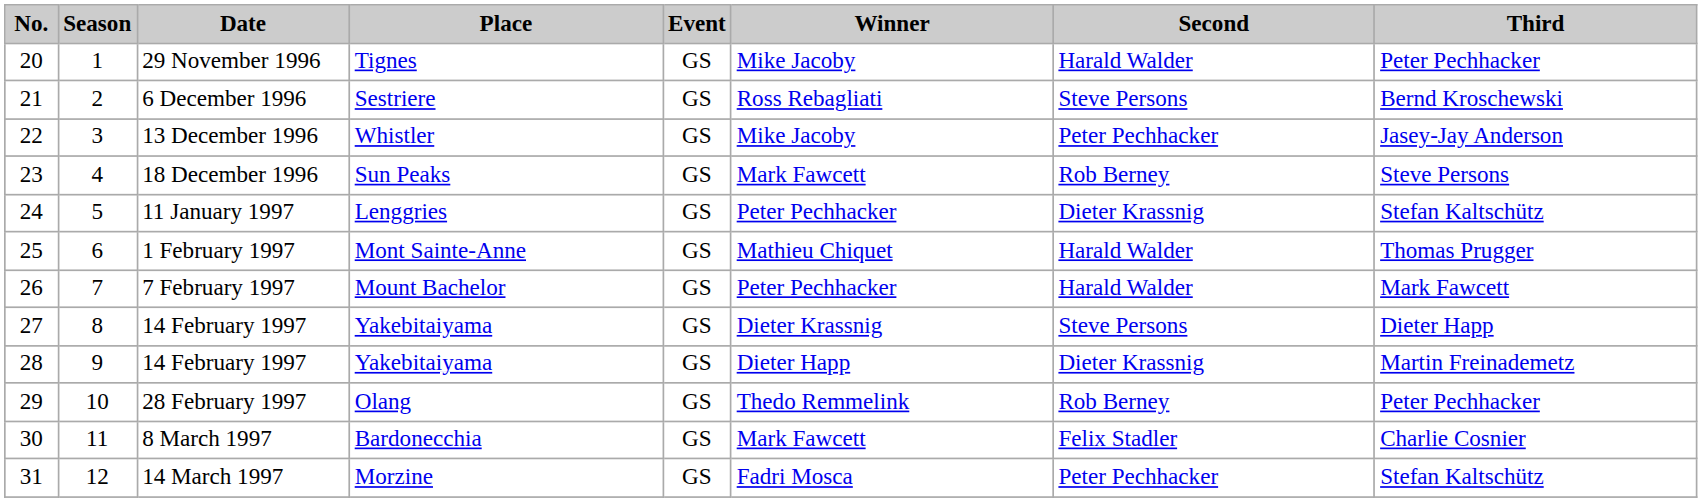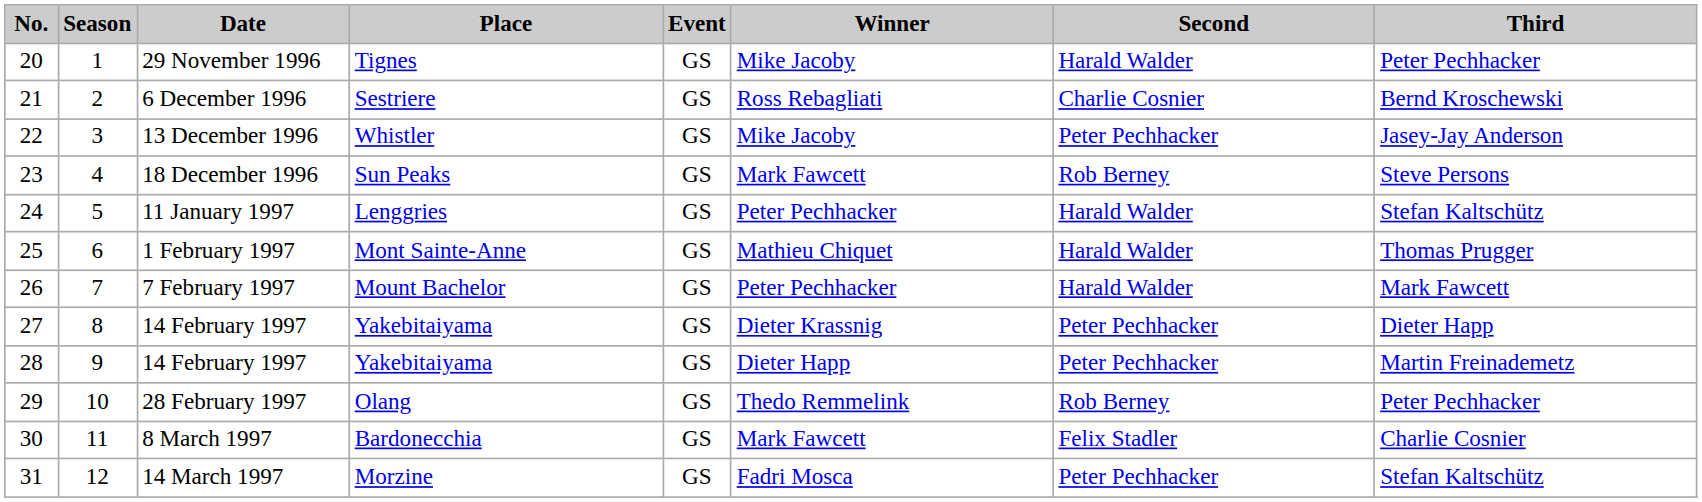6 December 1996 | Second: Steve Persons -> Charlie Cosnier
11 January 1997 | Second: Dieter Krassnig -> Harald Walder
27 / 14 February 1997 | Second: Steve Persons -> Peter Pechhacker
28 / 14 February 1997 | Second: Dieter Krassnig -> Peter Pechhacker
